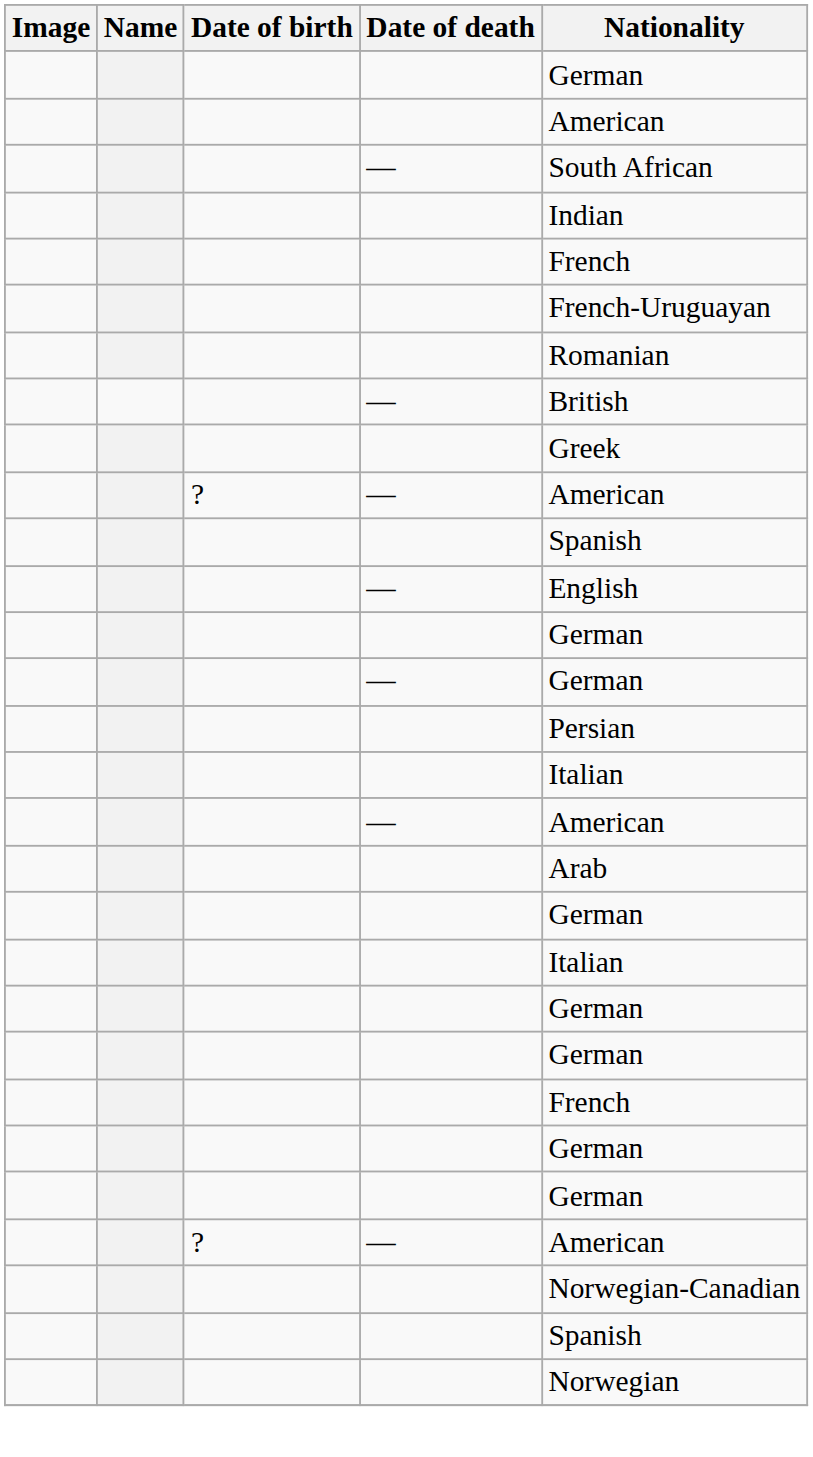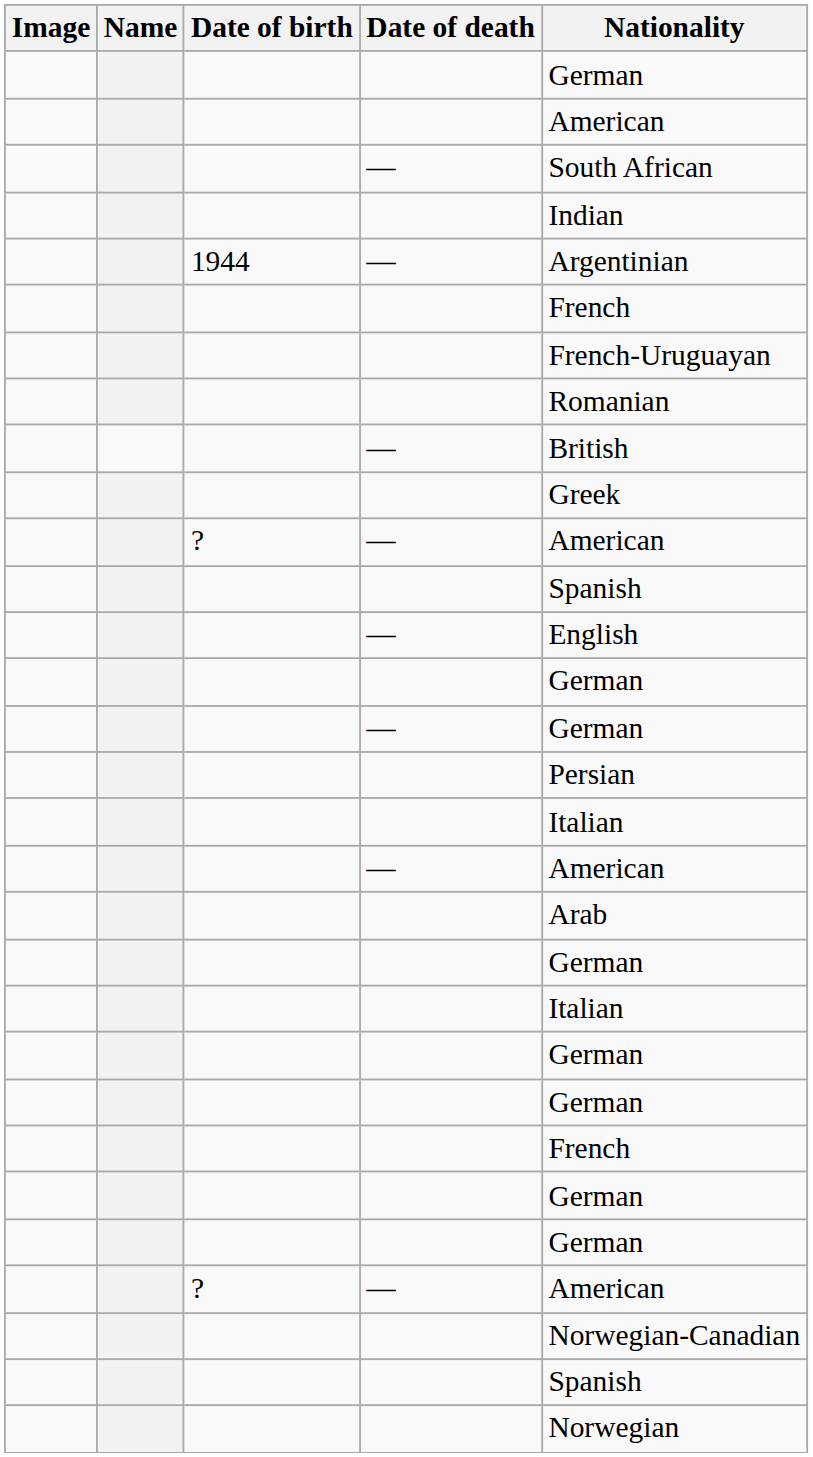+ row: 1944 | — | Argentinian
